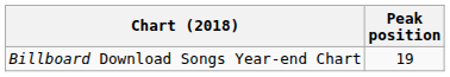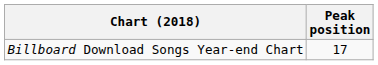Billboard Download Songs Year-end Chart | Peak position: 19 -> 17
